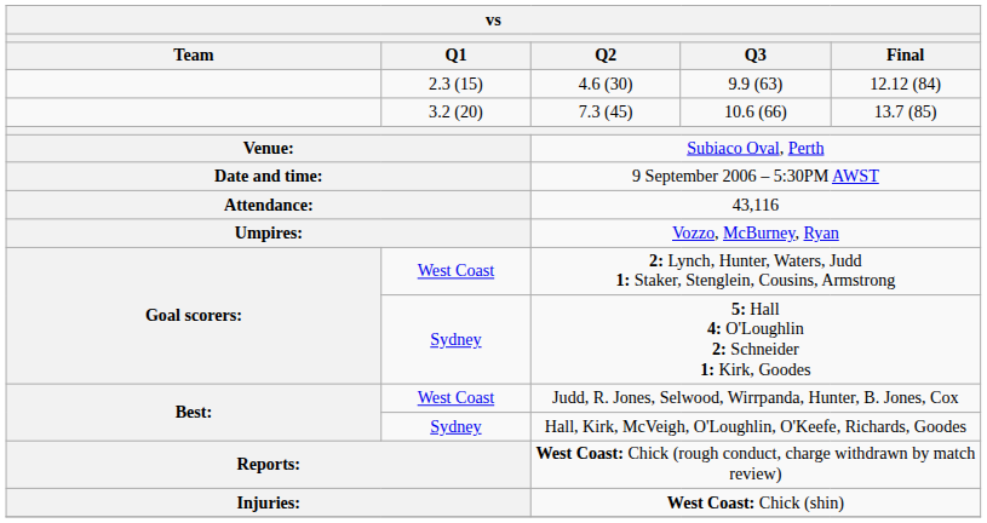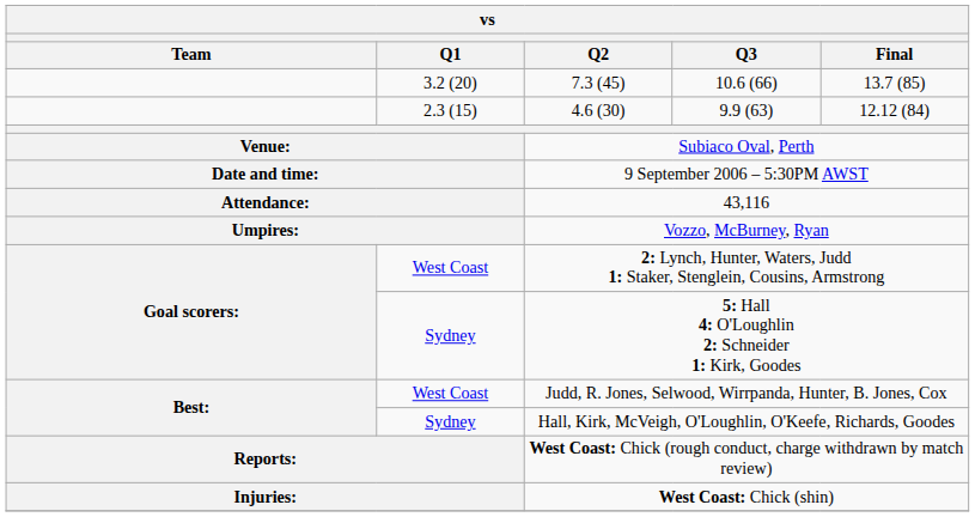rows swapped: 4.6 (30) <-> 7.3 (45)
